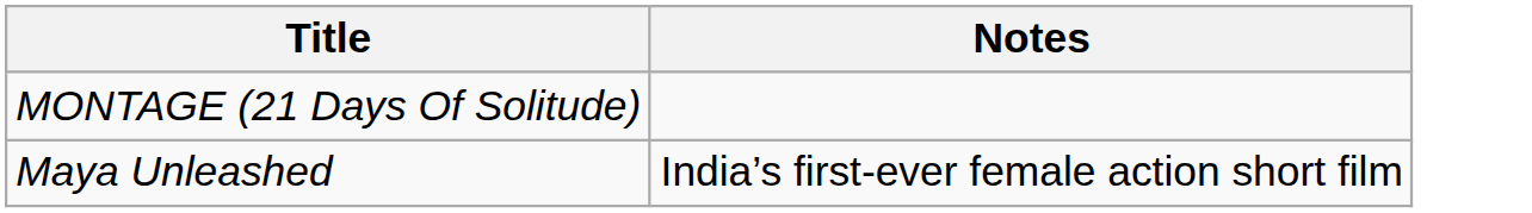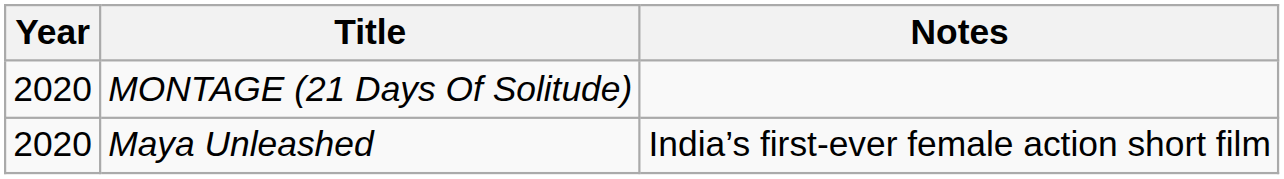+ column: Year | 2020 | 2020
